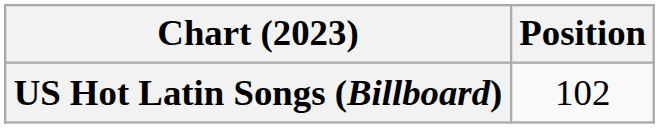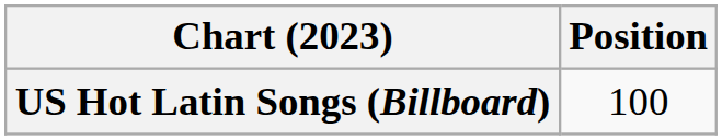US Hot Latin Songs (Billboard) | Position: 102 -> 100
